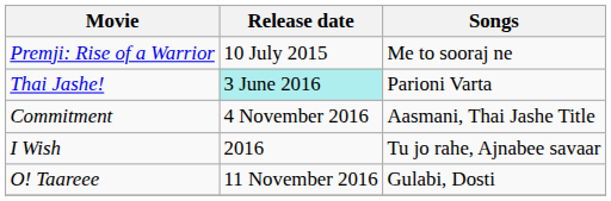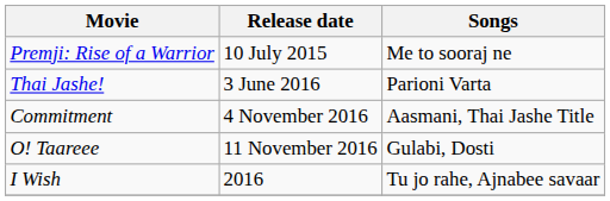Thai Jashe! | Release date: paleturquoise background -> no background
rows swapped: O! Taareee <-> I Wish
